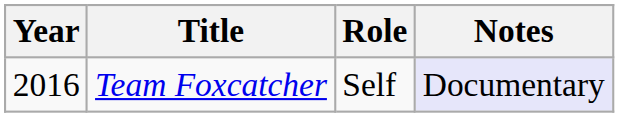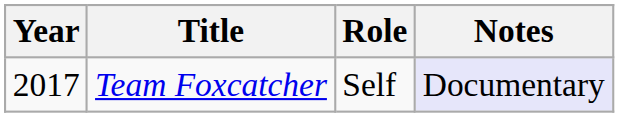Team Foxcatcher | Year: 2016 -> 2017
